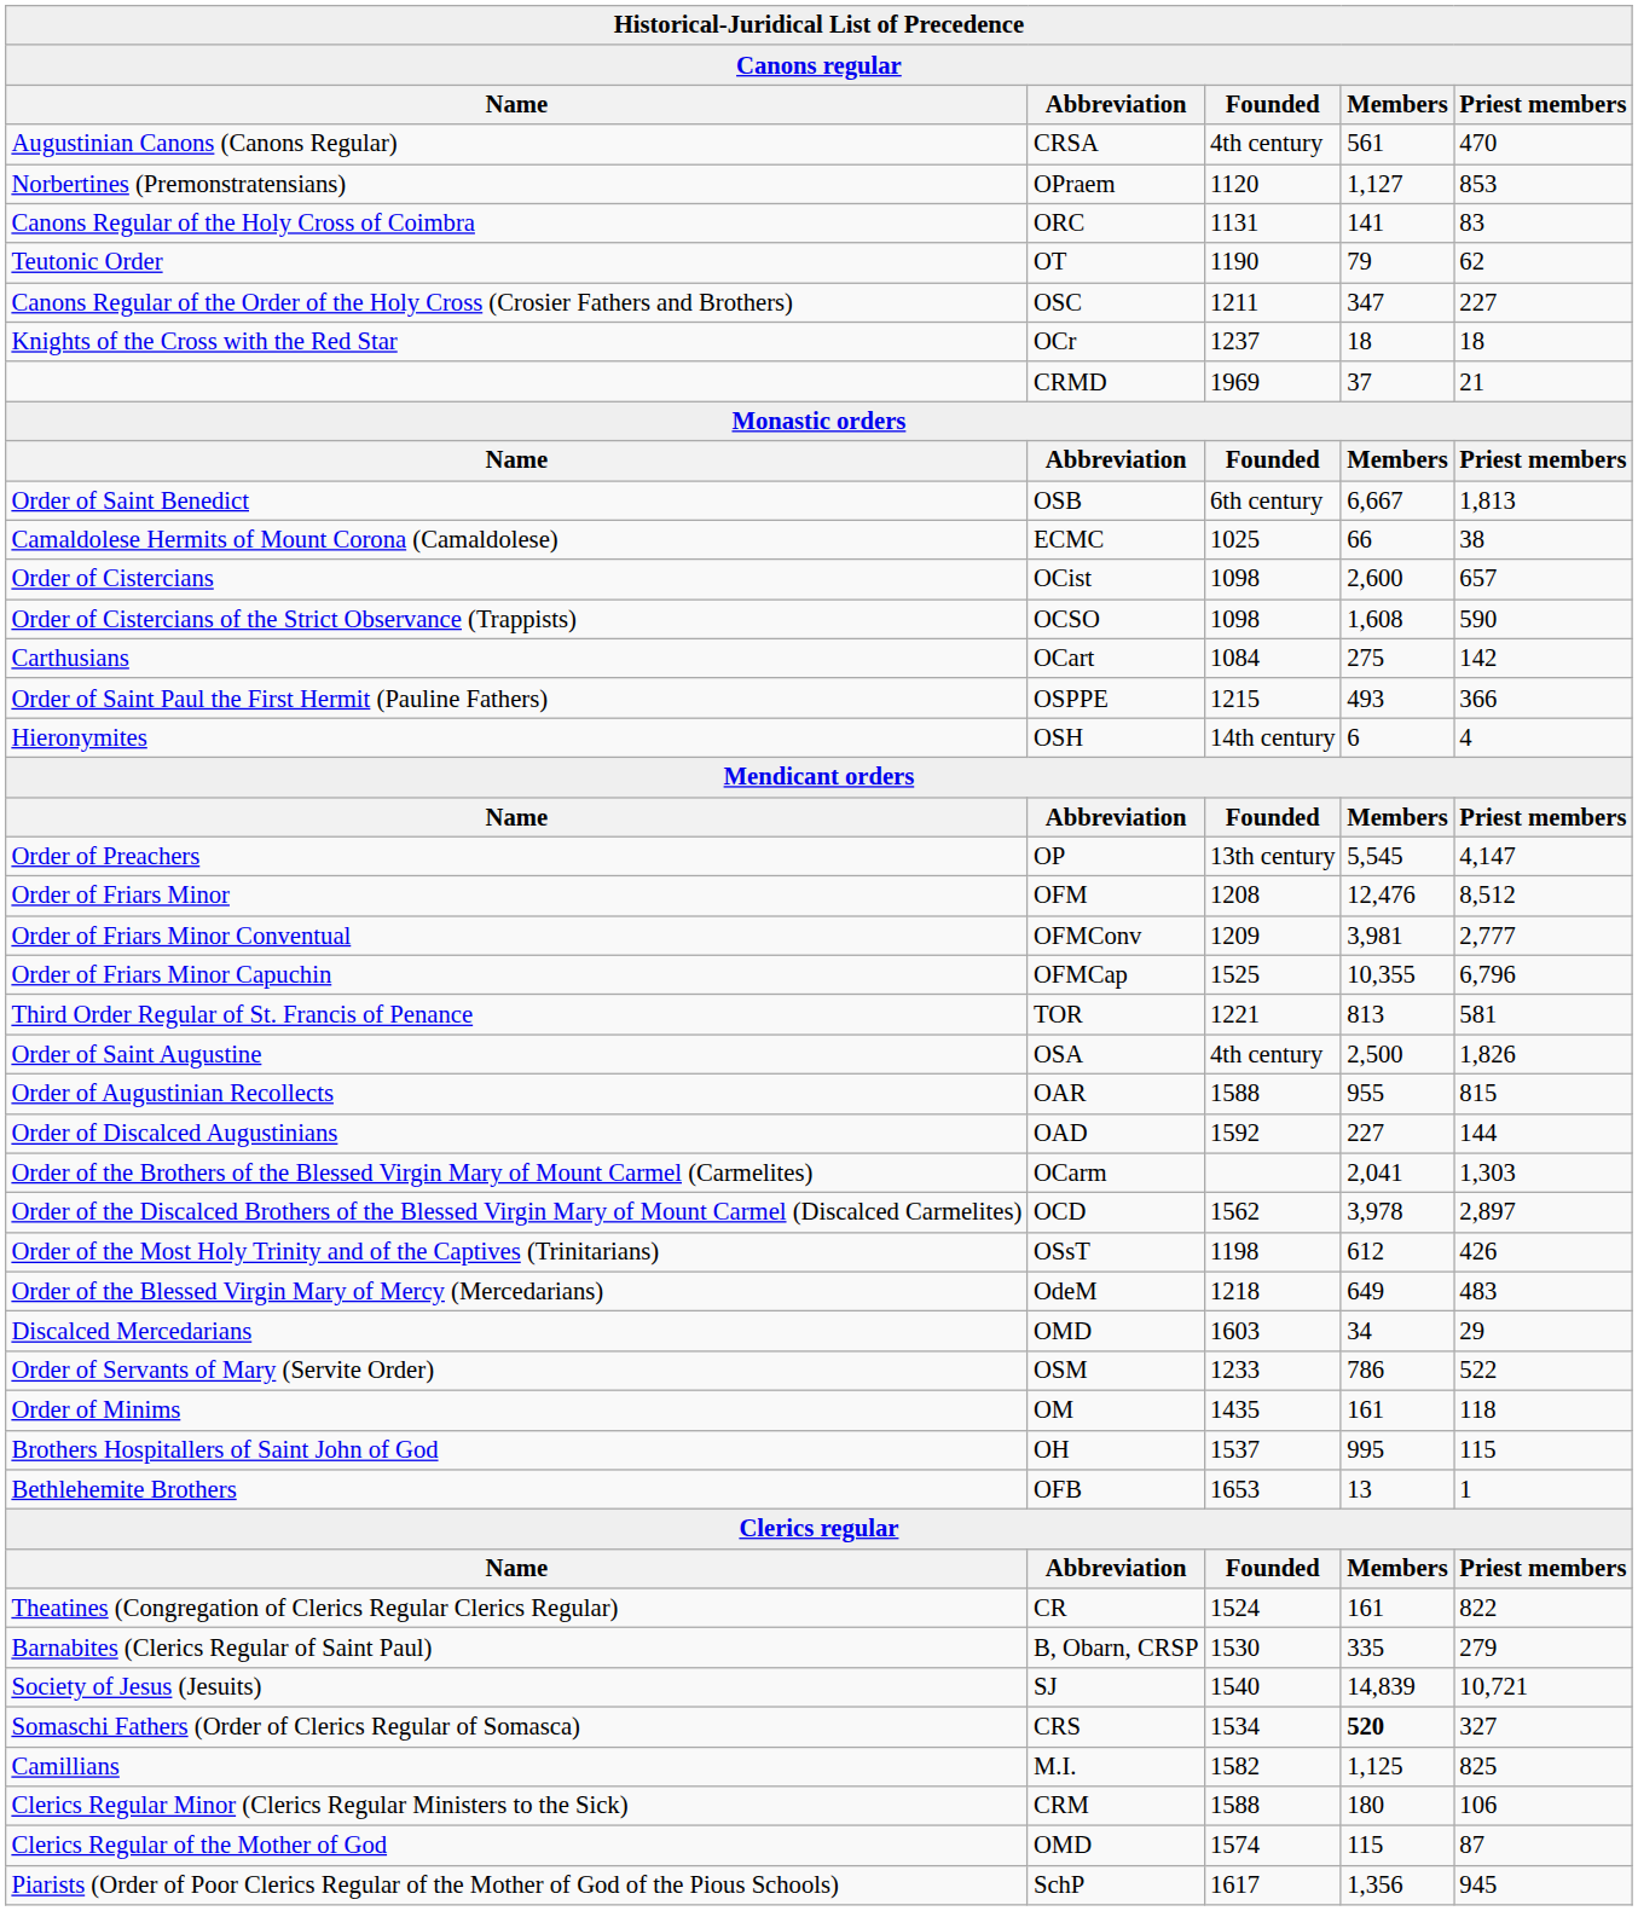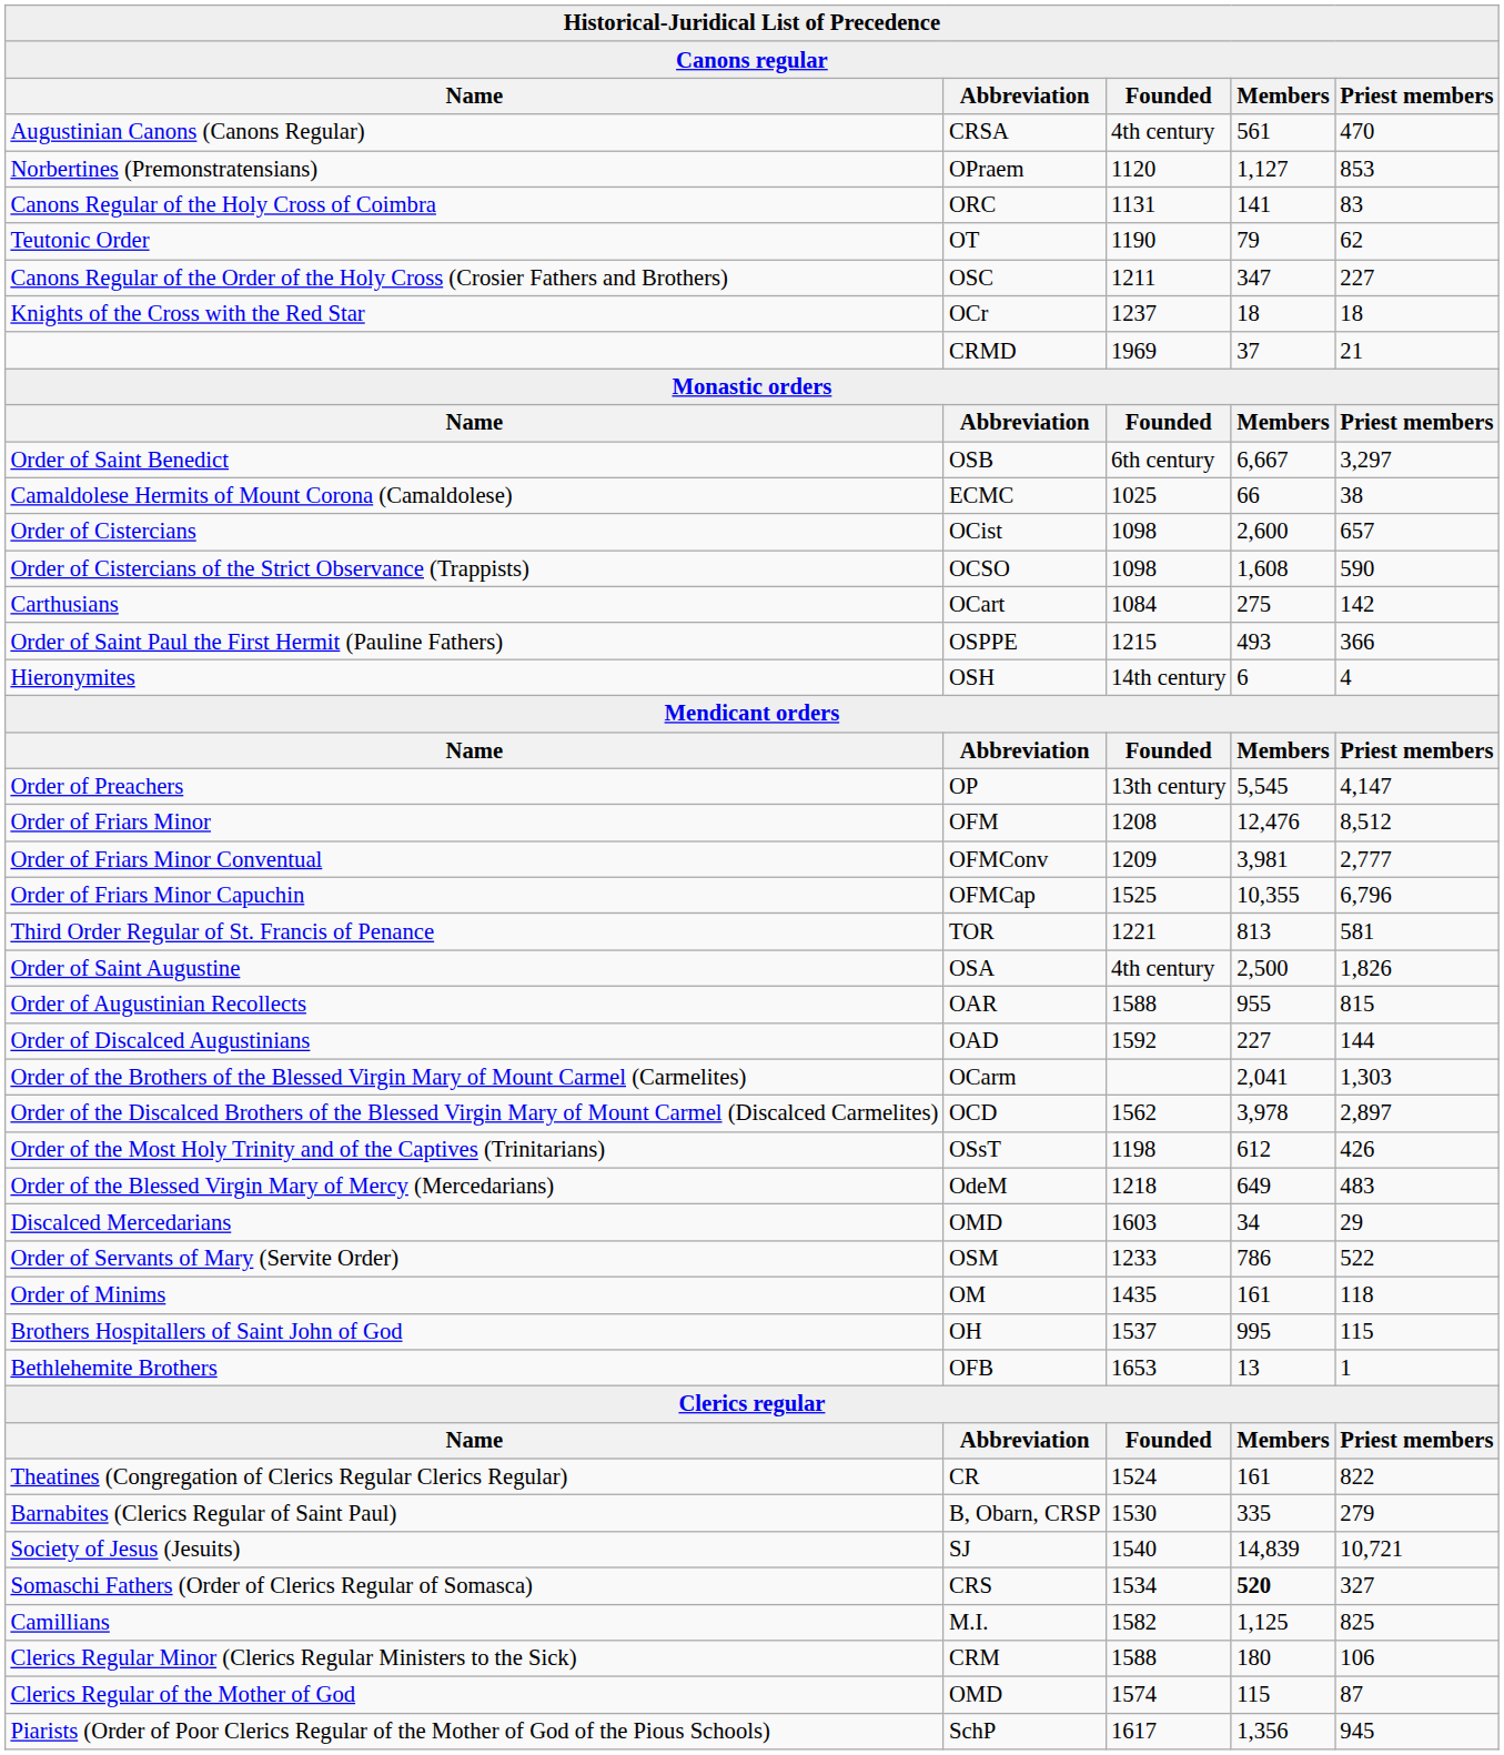Order of Saint Benedict | column 5: 1,813 -> 3,297
